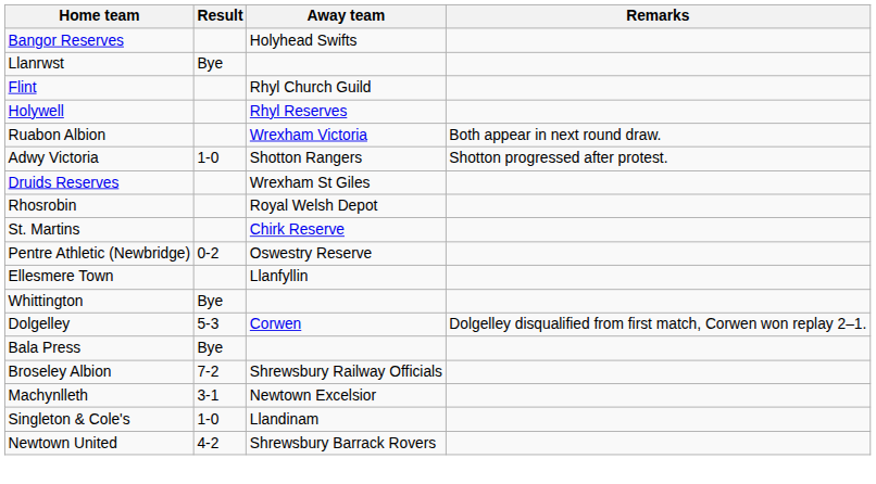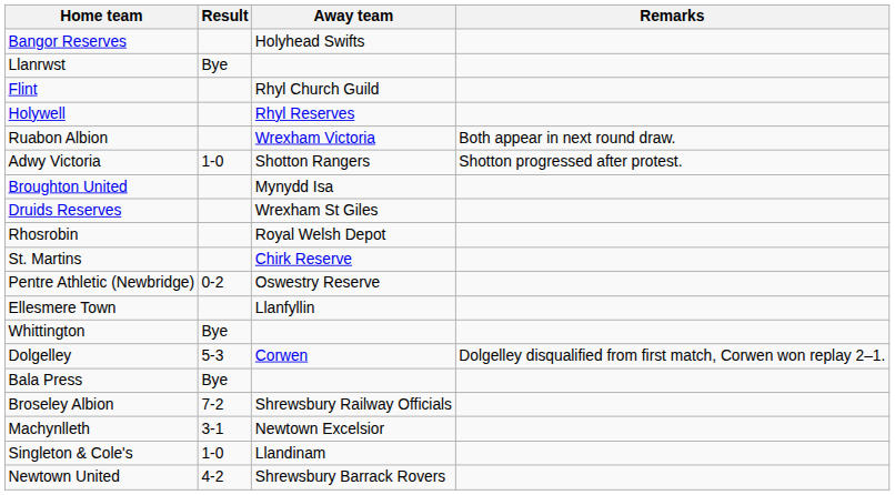+ row: Broughton United | Mynydd Isa
